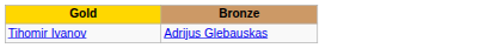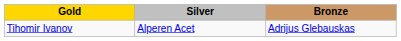+ column: Silver | Alperen Acet
